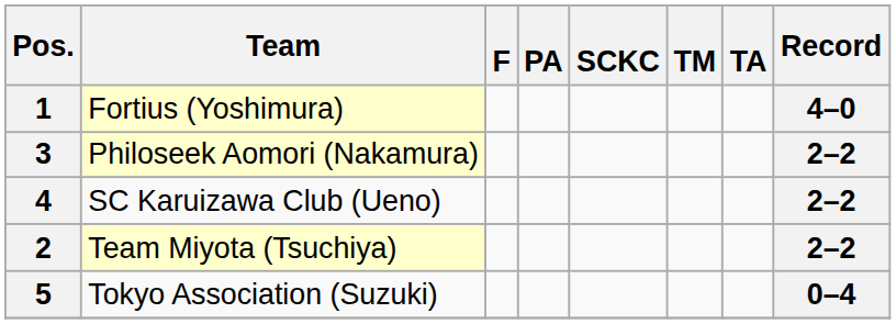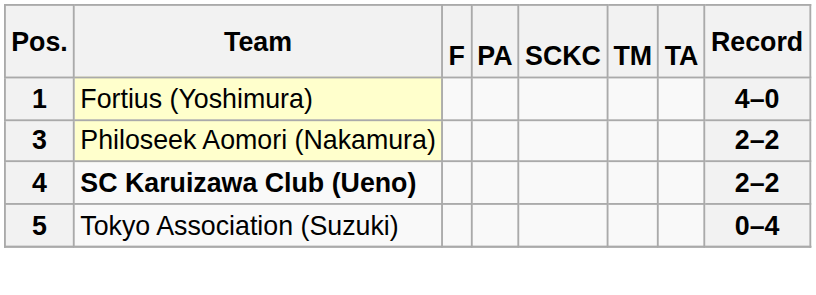4 | Team: normal -> bold
- row: 2 | Team Miyota (Tsuchiya) | 2–2
